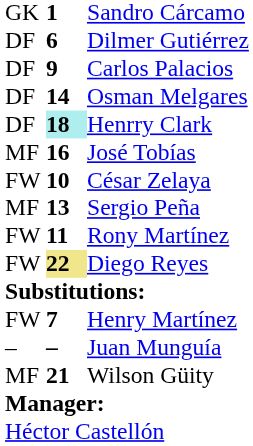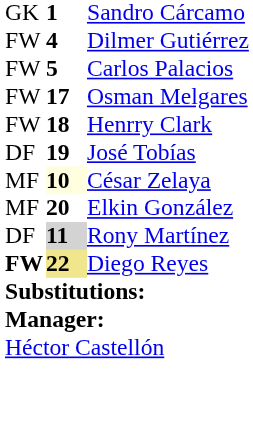Dilmer Gutiérrez | column 1: DF -> FW
Dilmer Gutiérrez | column 2: 6 -> 4
Carlos Palacios | column 1: DF -> FW
Carlos Palacios | column 2: 9 -> 5
Osman Melgares | column 1: DF -> FW
Osman Melgares | column 2: 14 -> 17
Henrry Clark | column 1: DF -> FW
Henrry Clark | column 2: paleturquoise background -> no background
José Tobías | column 1: MF -> DF
José Tobías | column 2: 16 -> 19
César Zelaya | column 1: FW -> MF
César Zelaya | column 2: no background -> lightyellow background
- row: MF | 13 | Sergio Peña
+ row: MF | 20 | Elkin González
Rony Martínez | column 1: FW -> DF
Rony Martínez | column 2: no background -> lightgrey background
Diego Reyes | column 1: normal -> bold
- row: FW | 7 | Henry Martínez
- row: – | – | Juan Munguía
- row: MF | 21 | Wilson Güity
